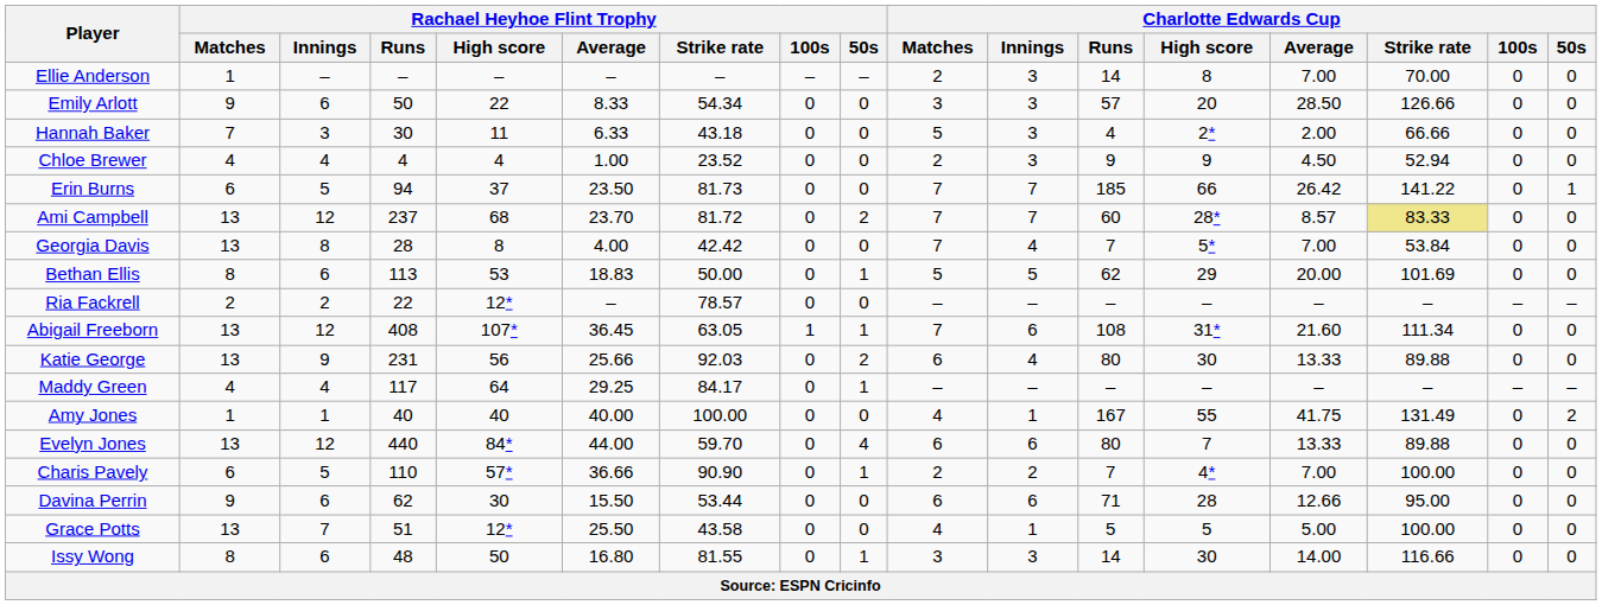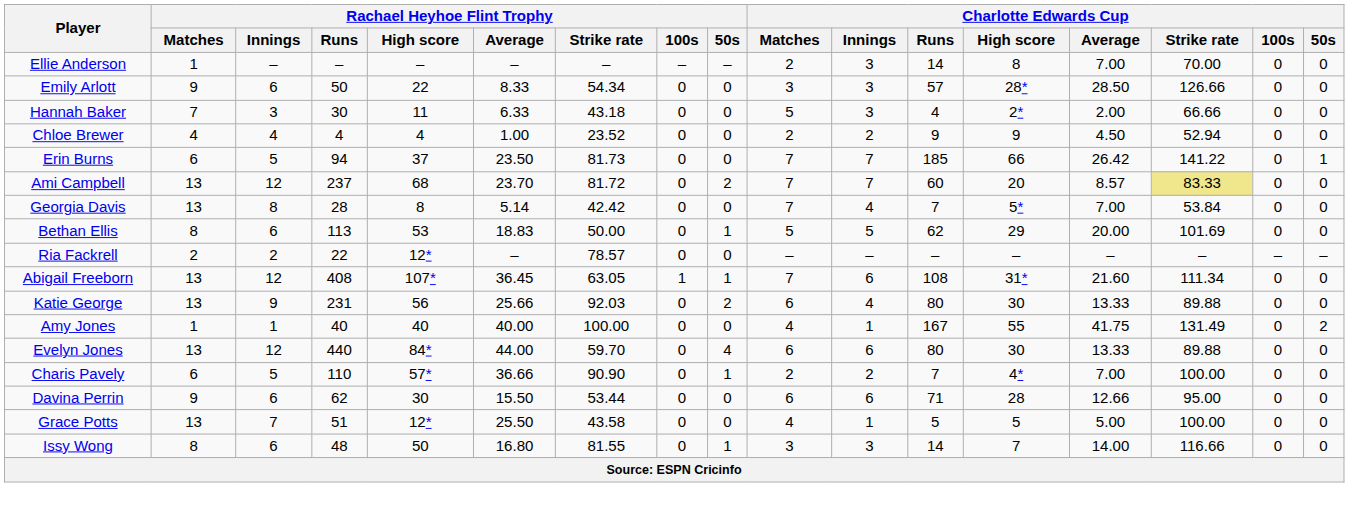Emily Arlott | Charlotte Edwards Cup / High score: 20 -> 28*
Chloe Brewer | Charlotte Edwards Cup / Innings: 3 -> 2
Ami Campbell | Charlotte Edwards Cup / High score: 28* -> 20
Georgia Davis | Rachael Heyhoe Flint Trophy / Average: 4.00 -> 5.14
- row: Maddy Green | 4 | 4 | 117 | 64 | 29.25 | 84.17 | 0 | 1 | – | – | – | – | – | – | – | –
Evelyn Jones | Charlotte Edwards Cup / High score: 7 -> 30
Issy Wong | Charlotte Edwards Cup / High score: 30 -> 7
